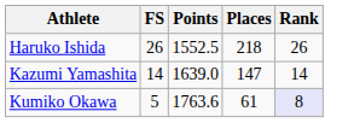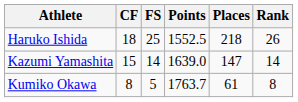+ column: CF | 18 | 15 | 8
Haruko Ishida | FS: 26 -> 25
Kumiko Okawa | Points: 1763.6 -> 1763.7
Kumiko Okawa | Rank: lavender background -> no background
